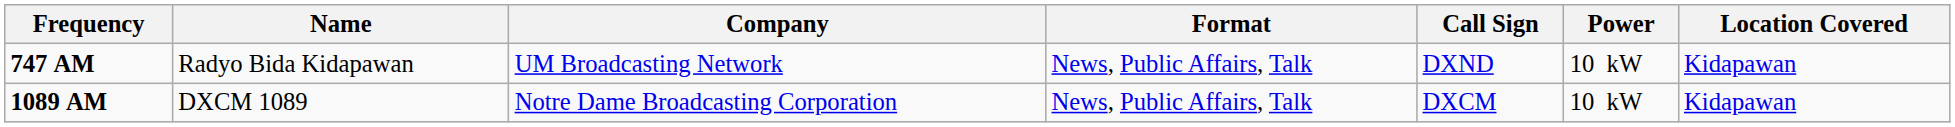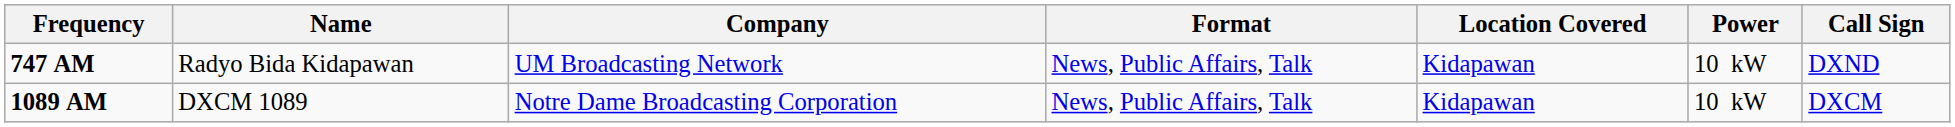columns swapped: Call Sign <-> Location Covered
